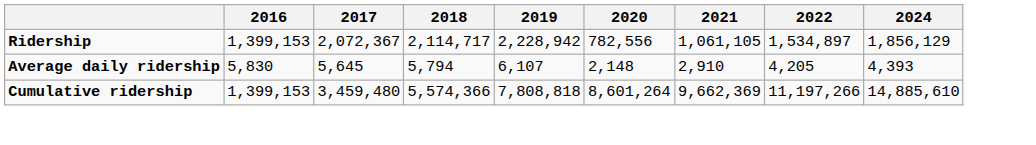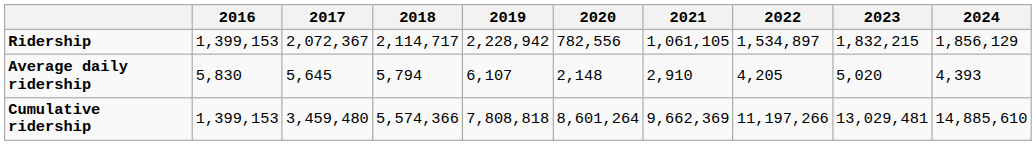+ column: 2023 | 1,832,215 | 5,020 | 13,029,481
